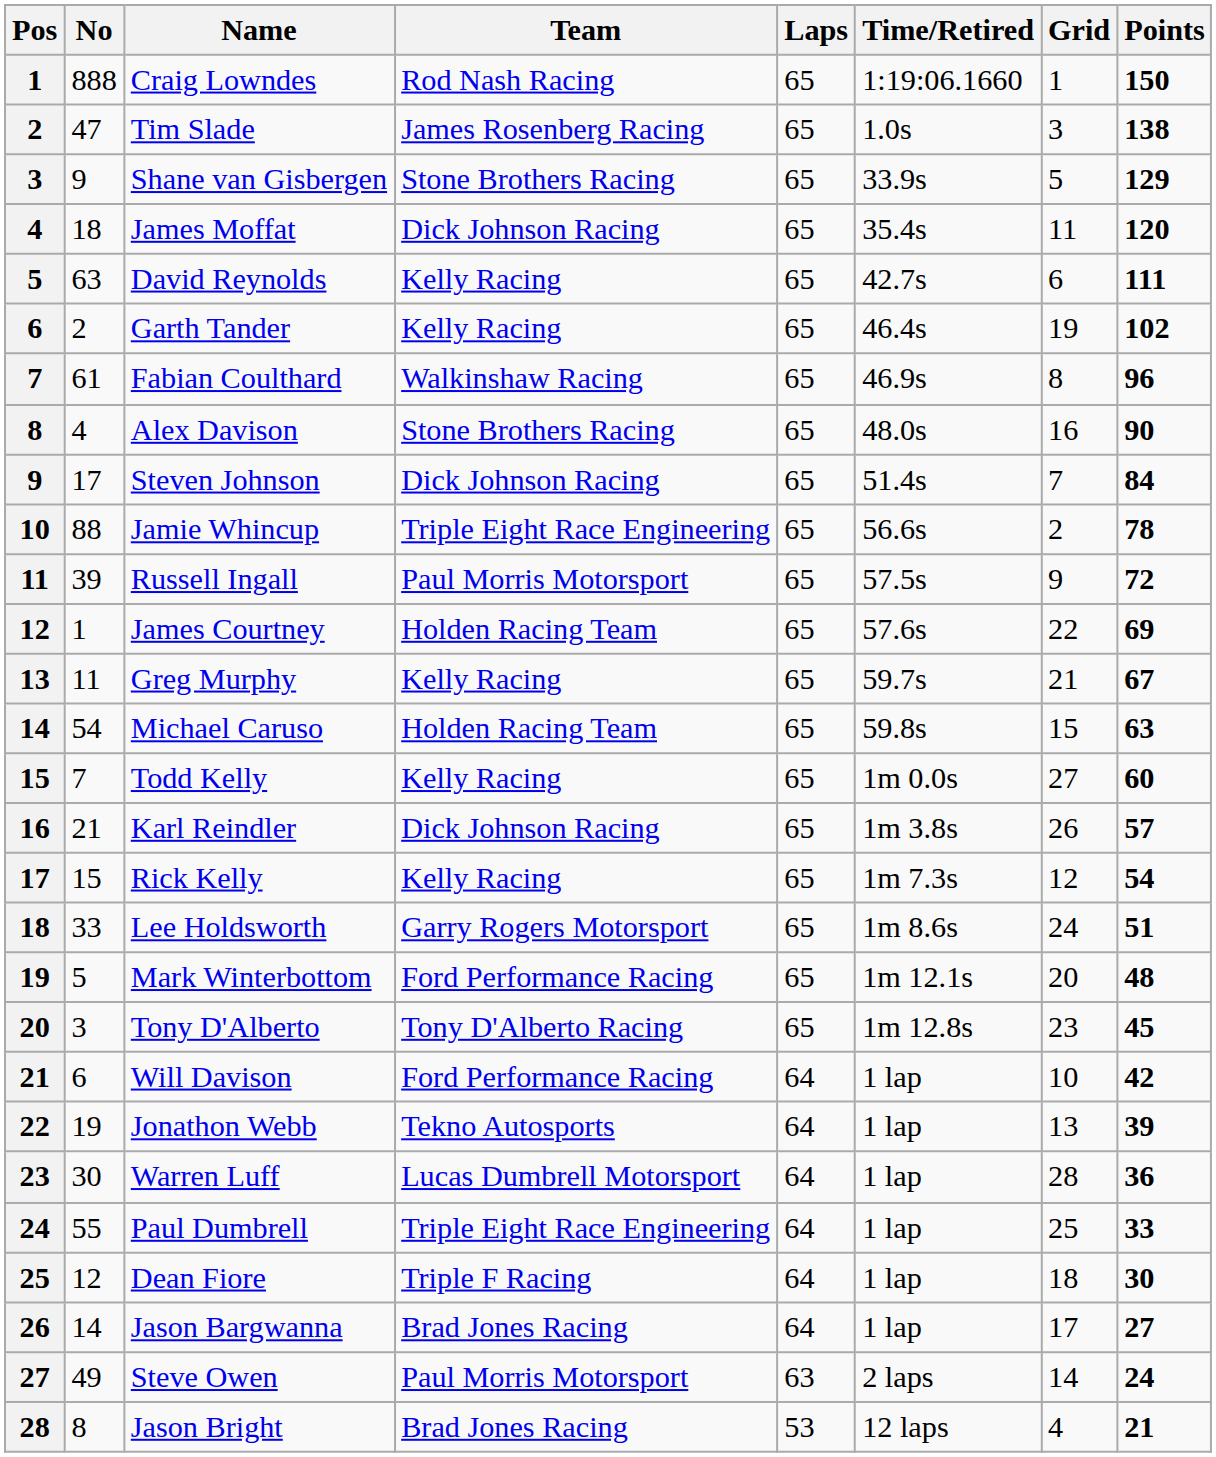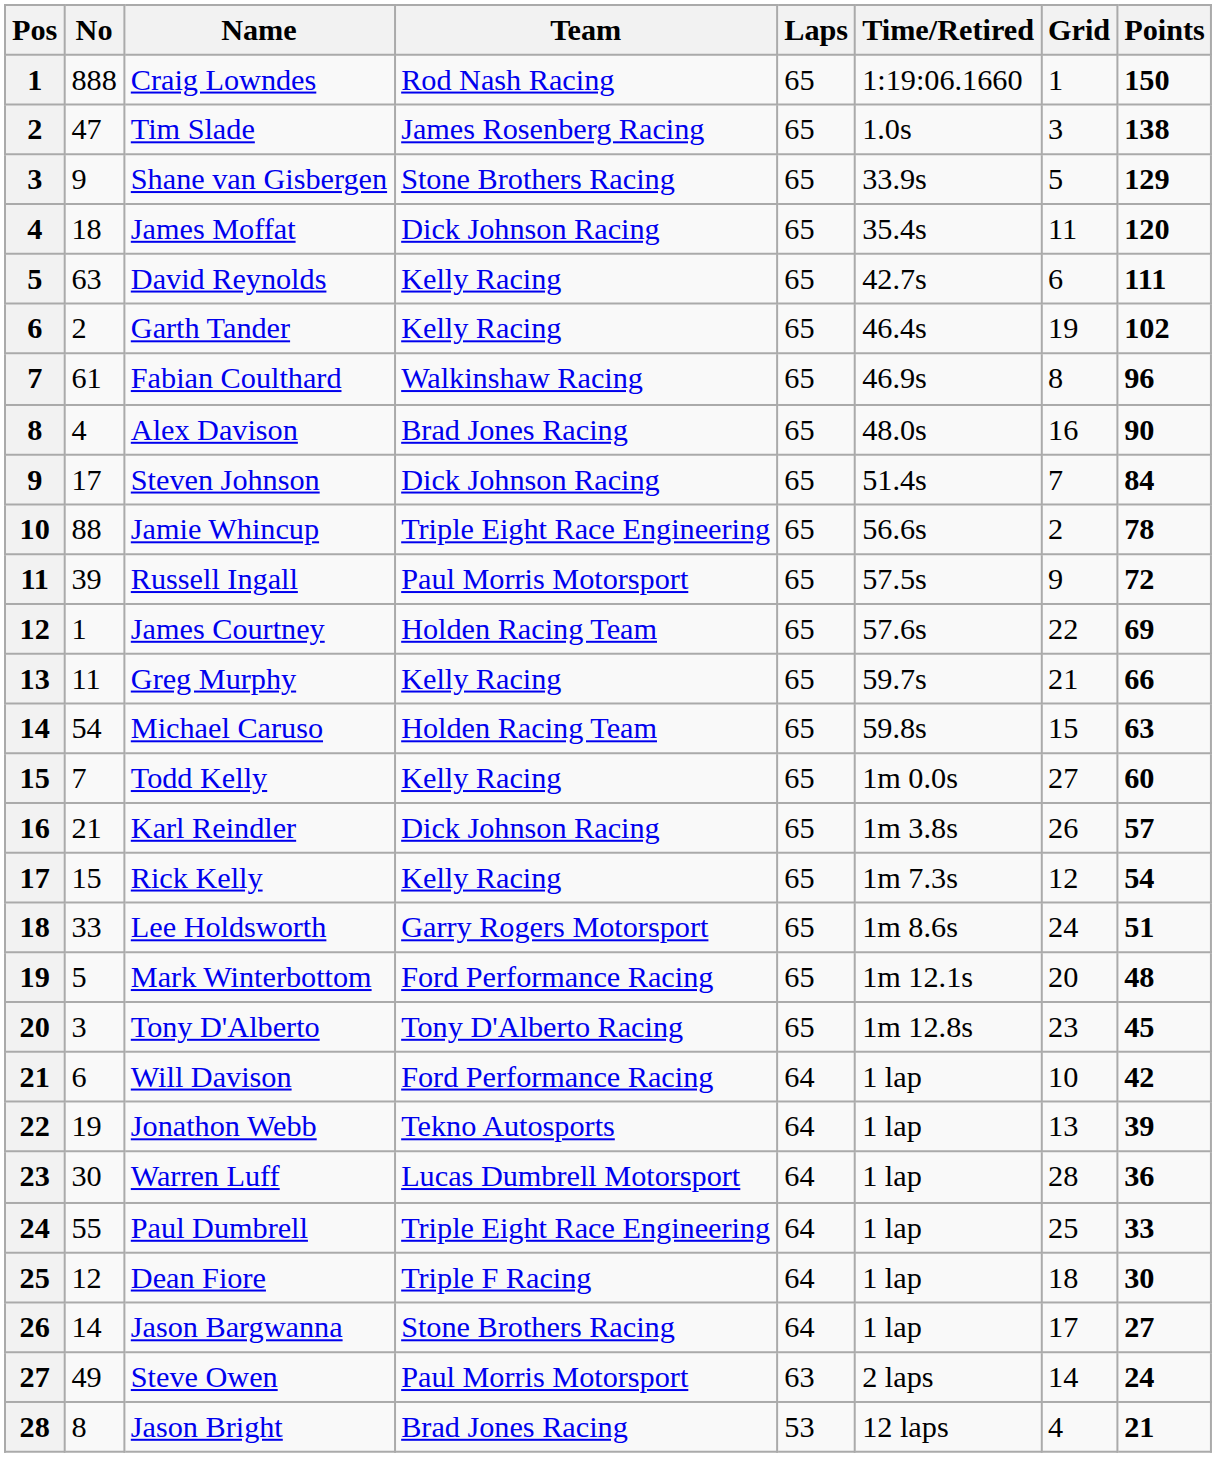Alex Davison | Team: Stone Brothers Racing -> Brad Jones Racing
Greg Murphy | Points: 67 -> 66
Jason Bargwanna | Team: Brad Jones Racing -> Stone Brothers Racing
